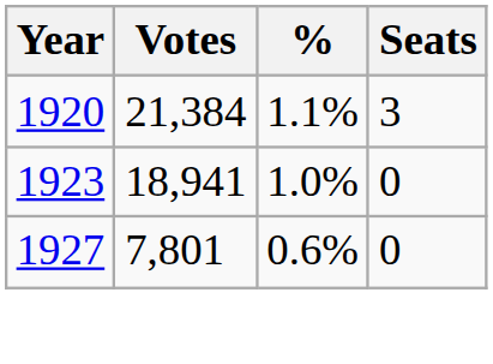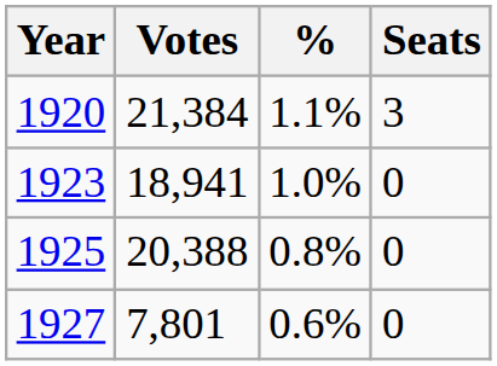+ row: 1925 | 20,388 | 0.8% | 0
